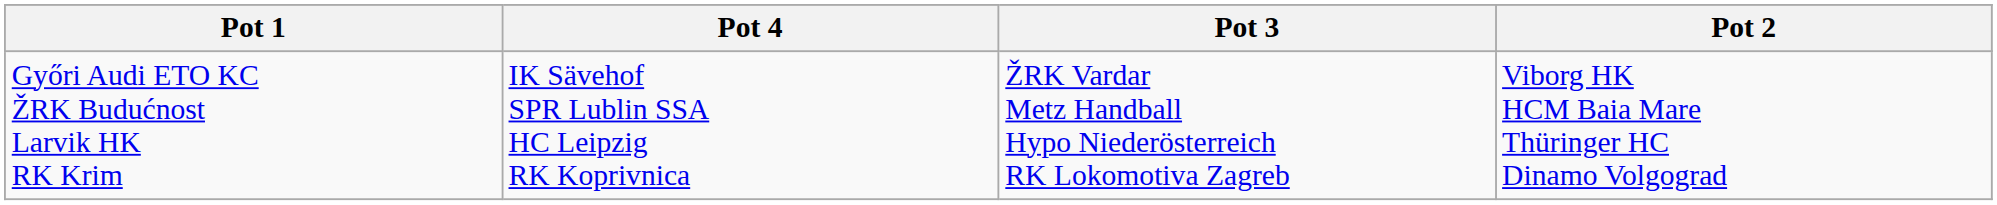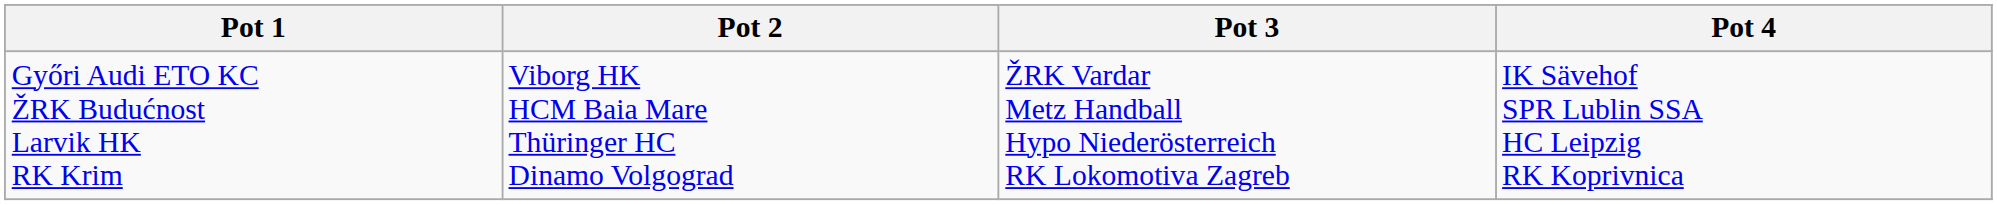columns swapped: Pot 2 <-> Pot 4
